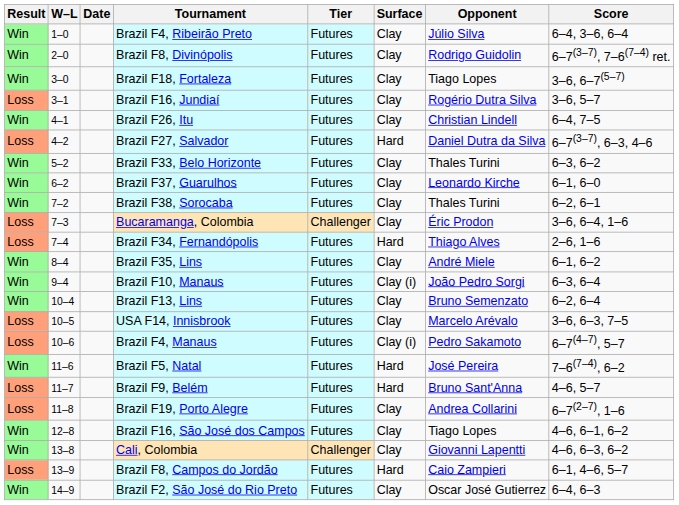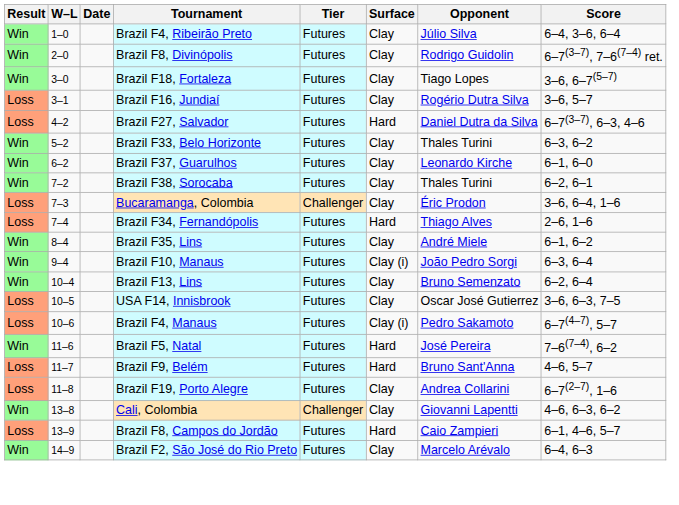- row: Win | 4–1 | Brazil F26, Itu | Futures | Clay | Christian Lindell | 6–4, 7–5
USA F14, Innisbrook | Opponent: Marcelo Arévalo -> Oscar José Gutierrez
- row: Win | 12–8 | Brazil F16, São José dos Campos | Futures | Clay | Tiago Lopes | 4–6, 6–1, 6–2
Brazil F2, São José do Rio Preto | Opponent: Oscar José Gutierrez -> Marcelo Arévalo
